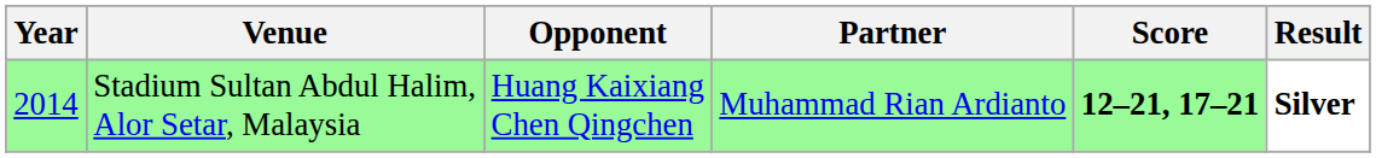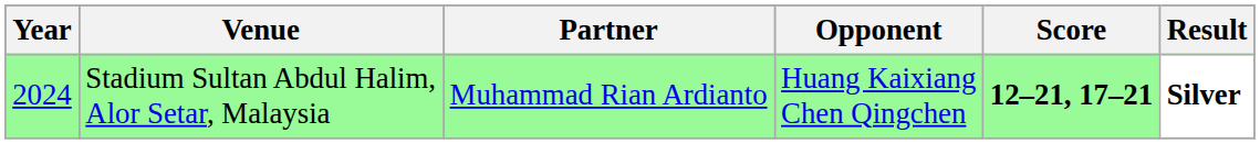columns swapped: Partner <-> Opponent
Stadium Sultan Abdul Halim, Alor Setar, Malaysia | Year: 2014 -> 2024
